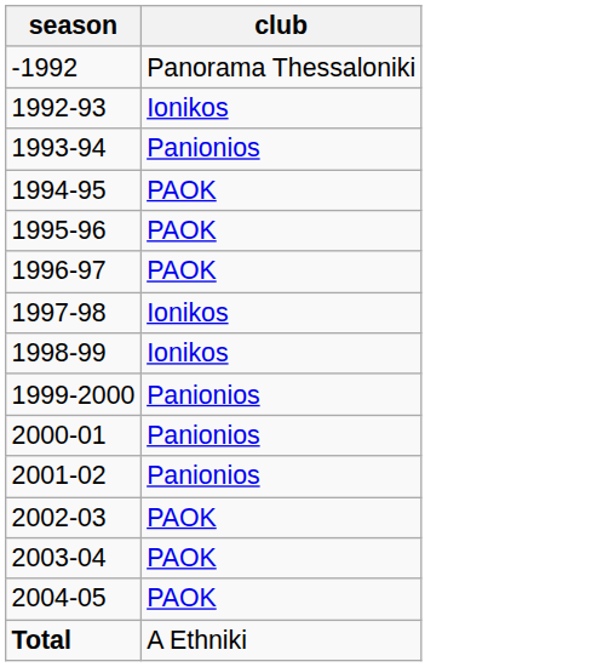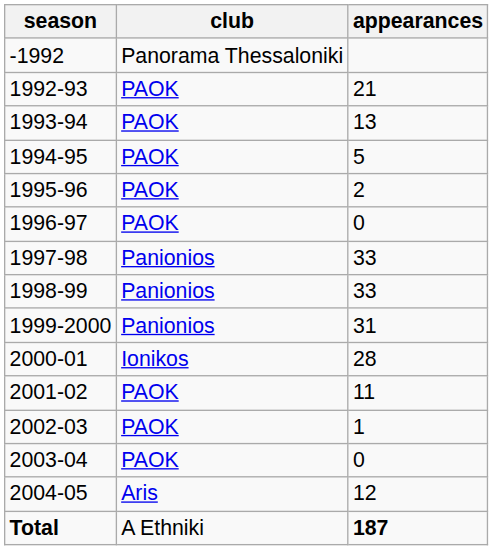+ column: appearances | 21 | 13 | 5 | 2 | 0 | 33 | 33 | 31 | 28 | 11 | 1 | 0 | 12 | 187
1992-93 | club: Ionikos -> PAOK
1993-94 | club: Panionios -> PAOK
1997-98 | club: Ionikos -> Panionios
1998-99 | club: Ionikos -> Panionios
2000-01 | club: Panionios -> Ionikos
2001-02 | club: Panionios -> PAOK
2004-05 | club: PAOK -> Aris
